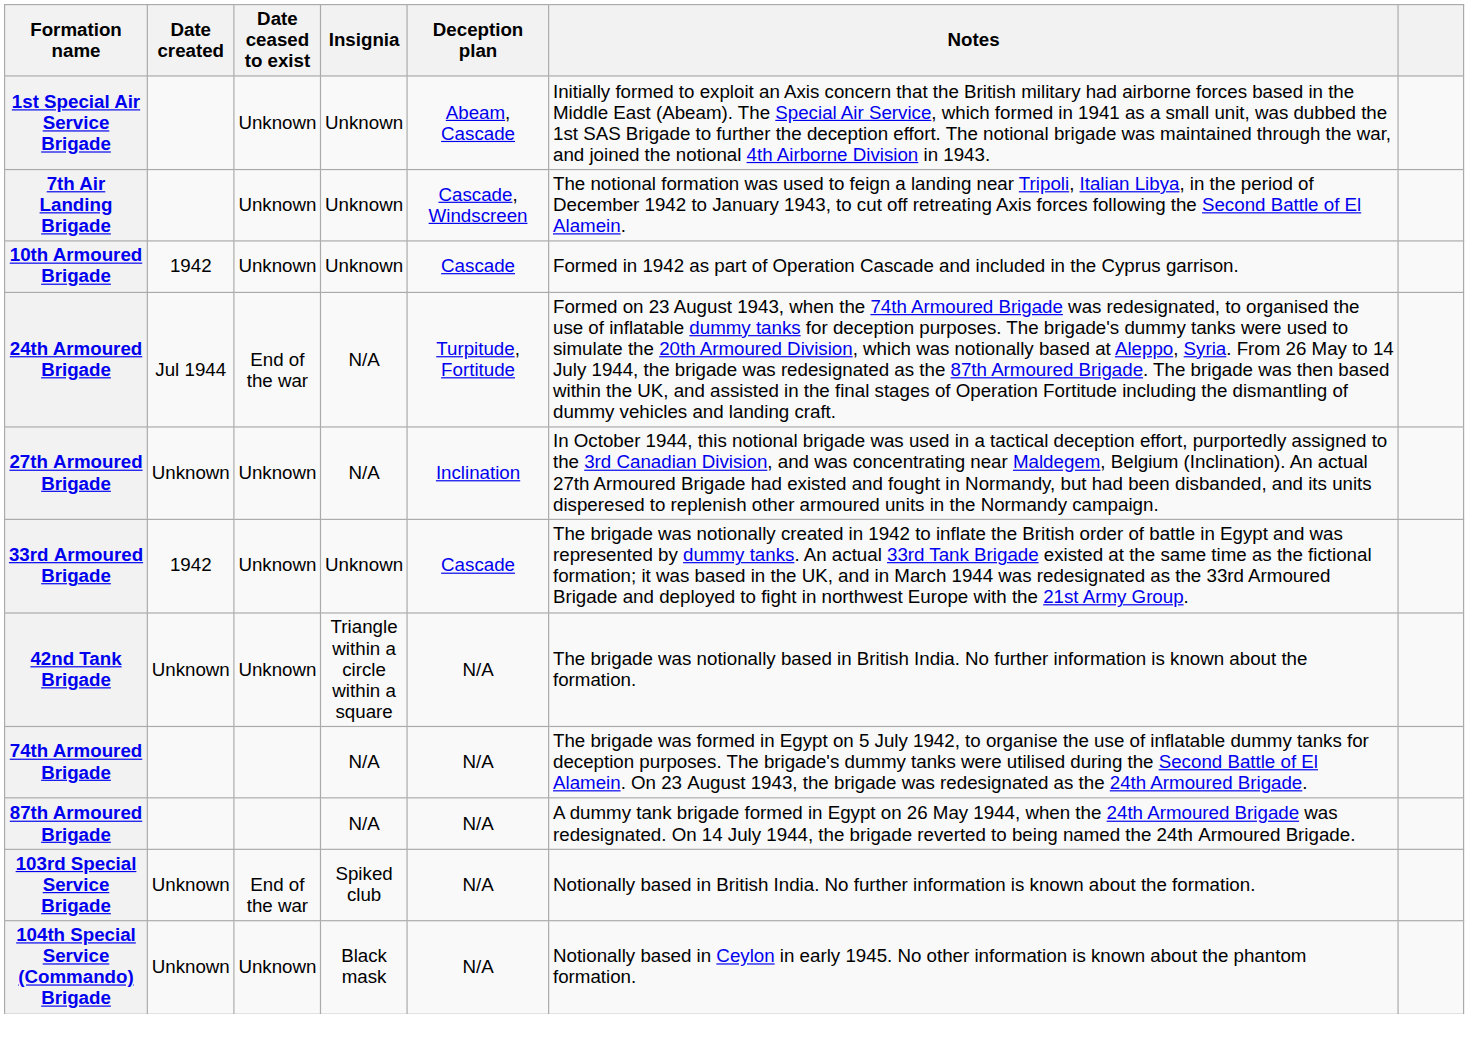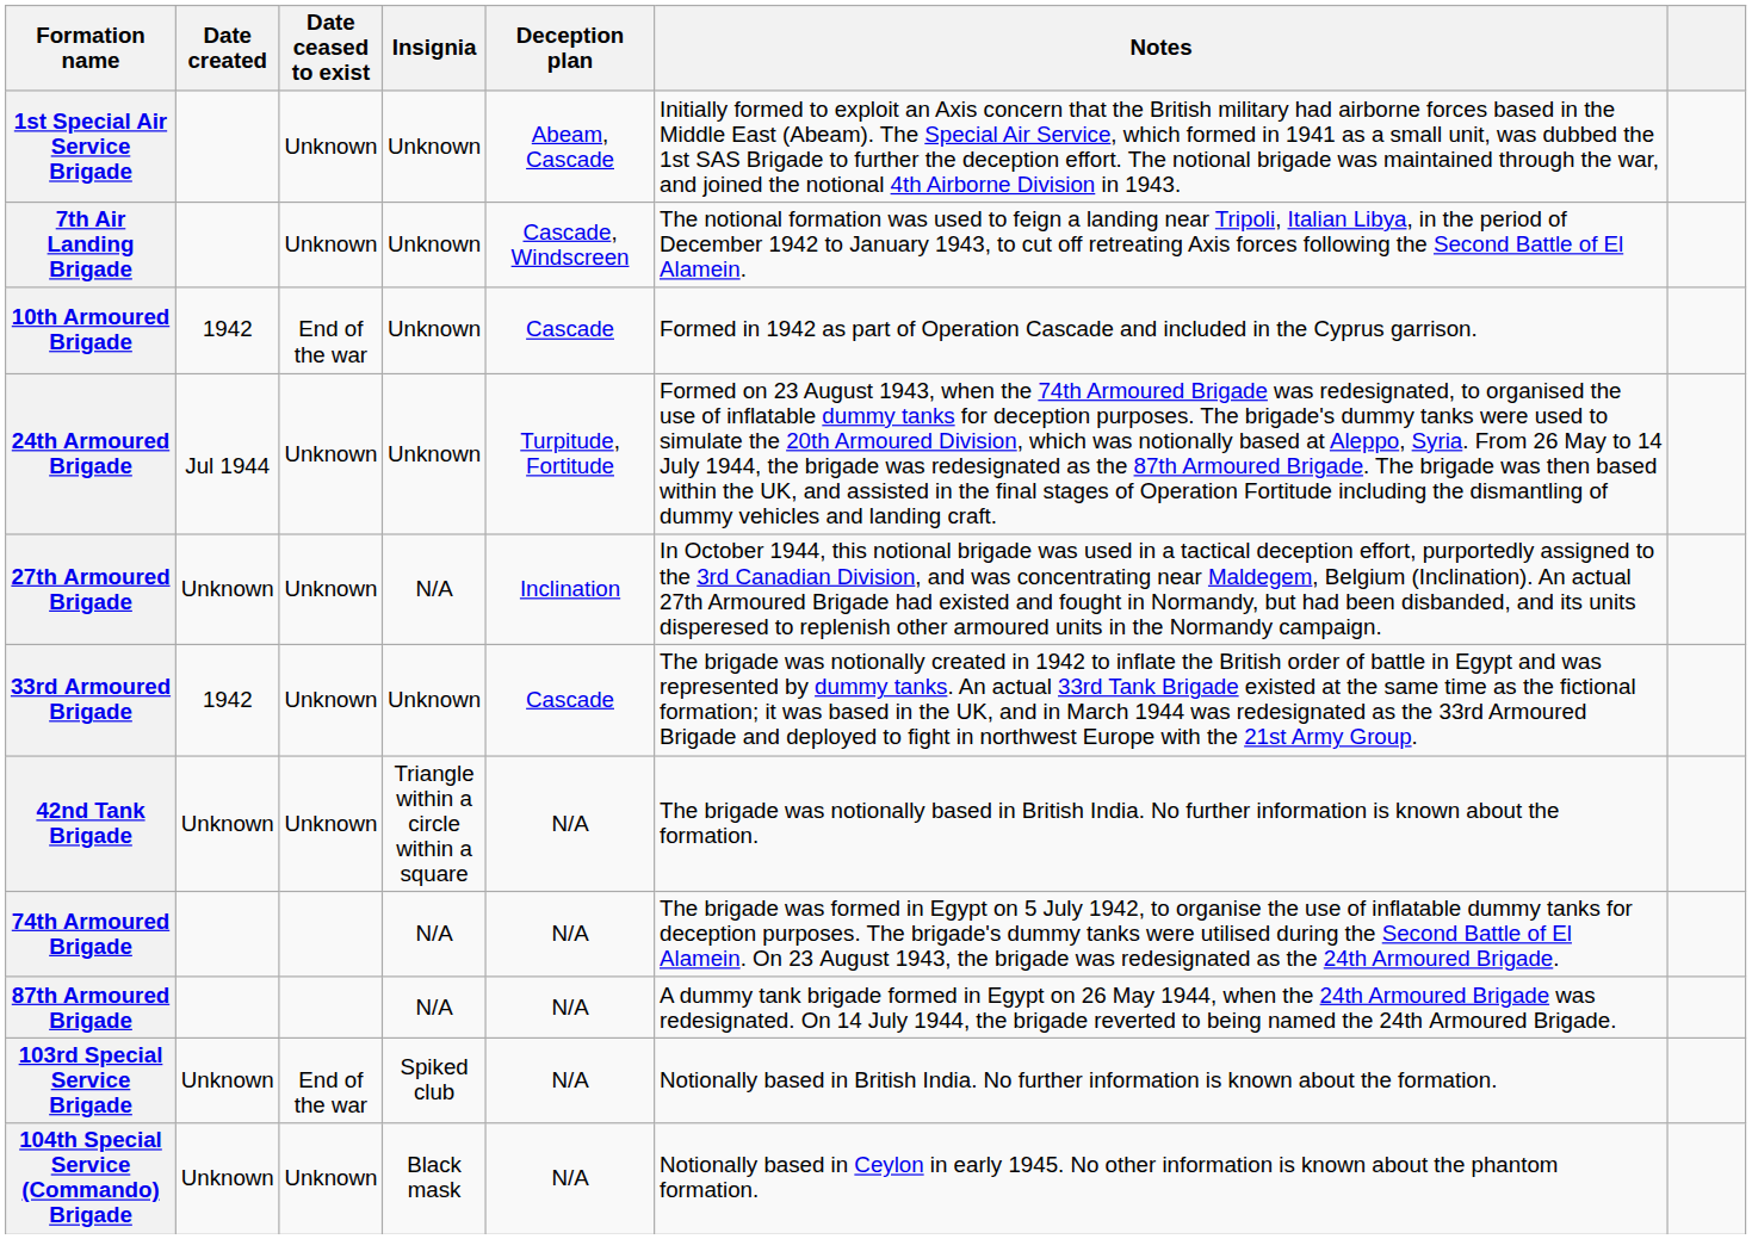10th Armoured Brigade | Date ceased to exist: Unknown -> End of the war
24th Armoured Brigade | Date ceased to exist: End of the war -> Unknown
24th Armoured Brigade | Insignia: N/A -> Unknown
